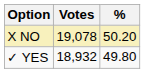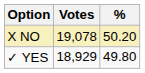✓ YES | Votes: 18,932 -> 18,929
